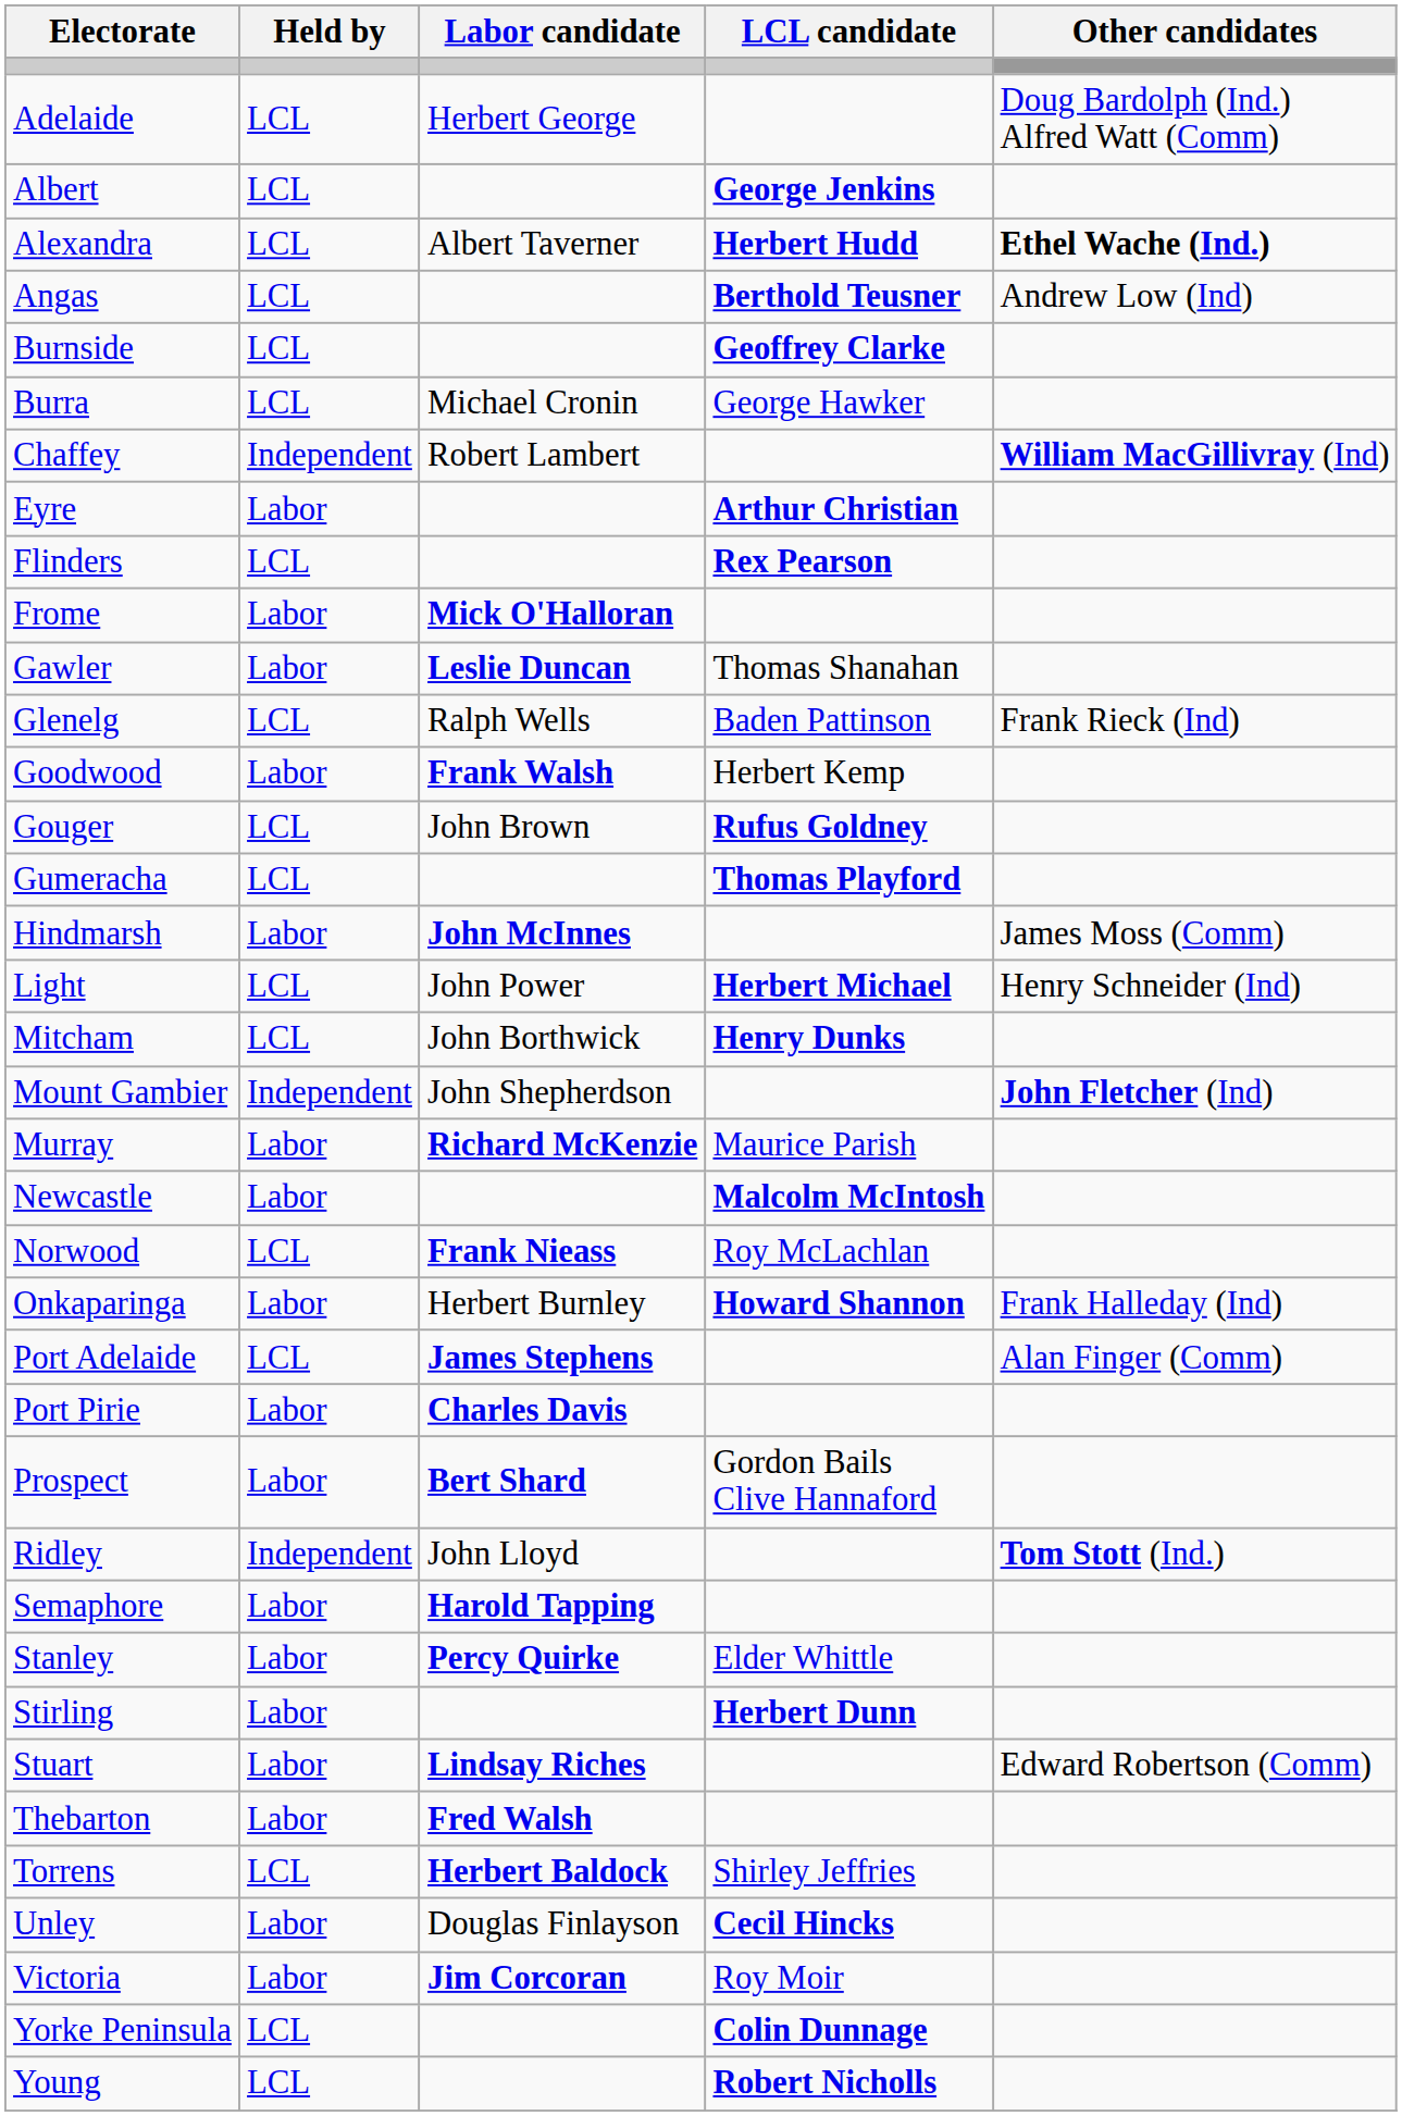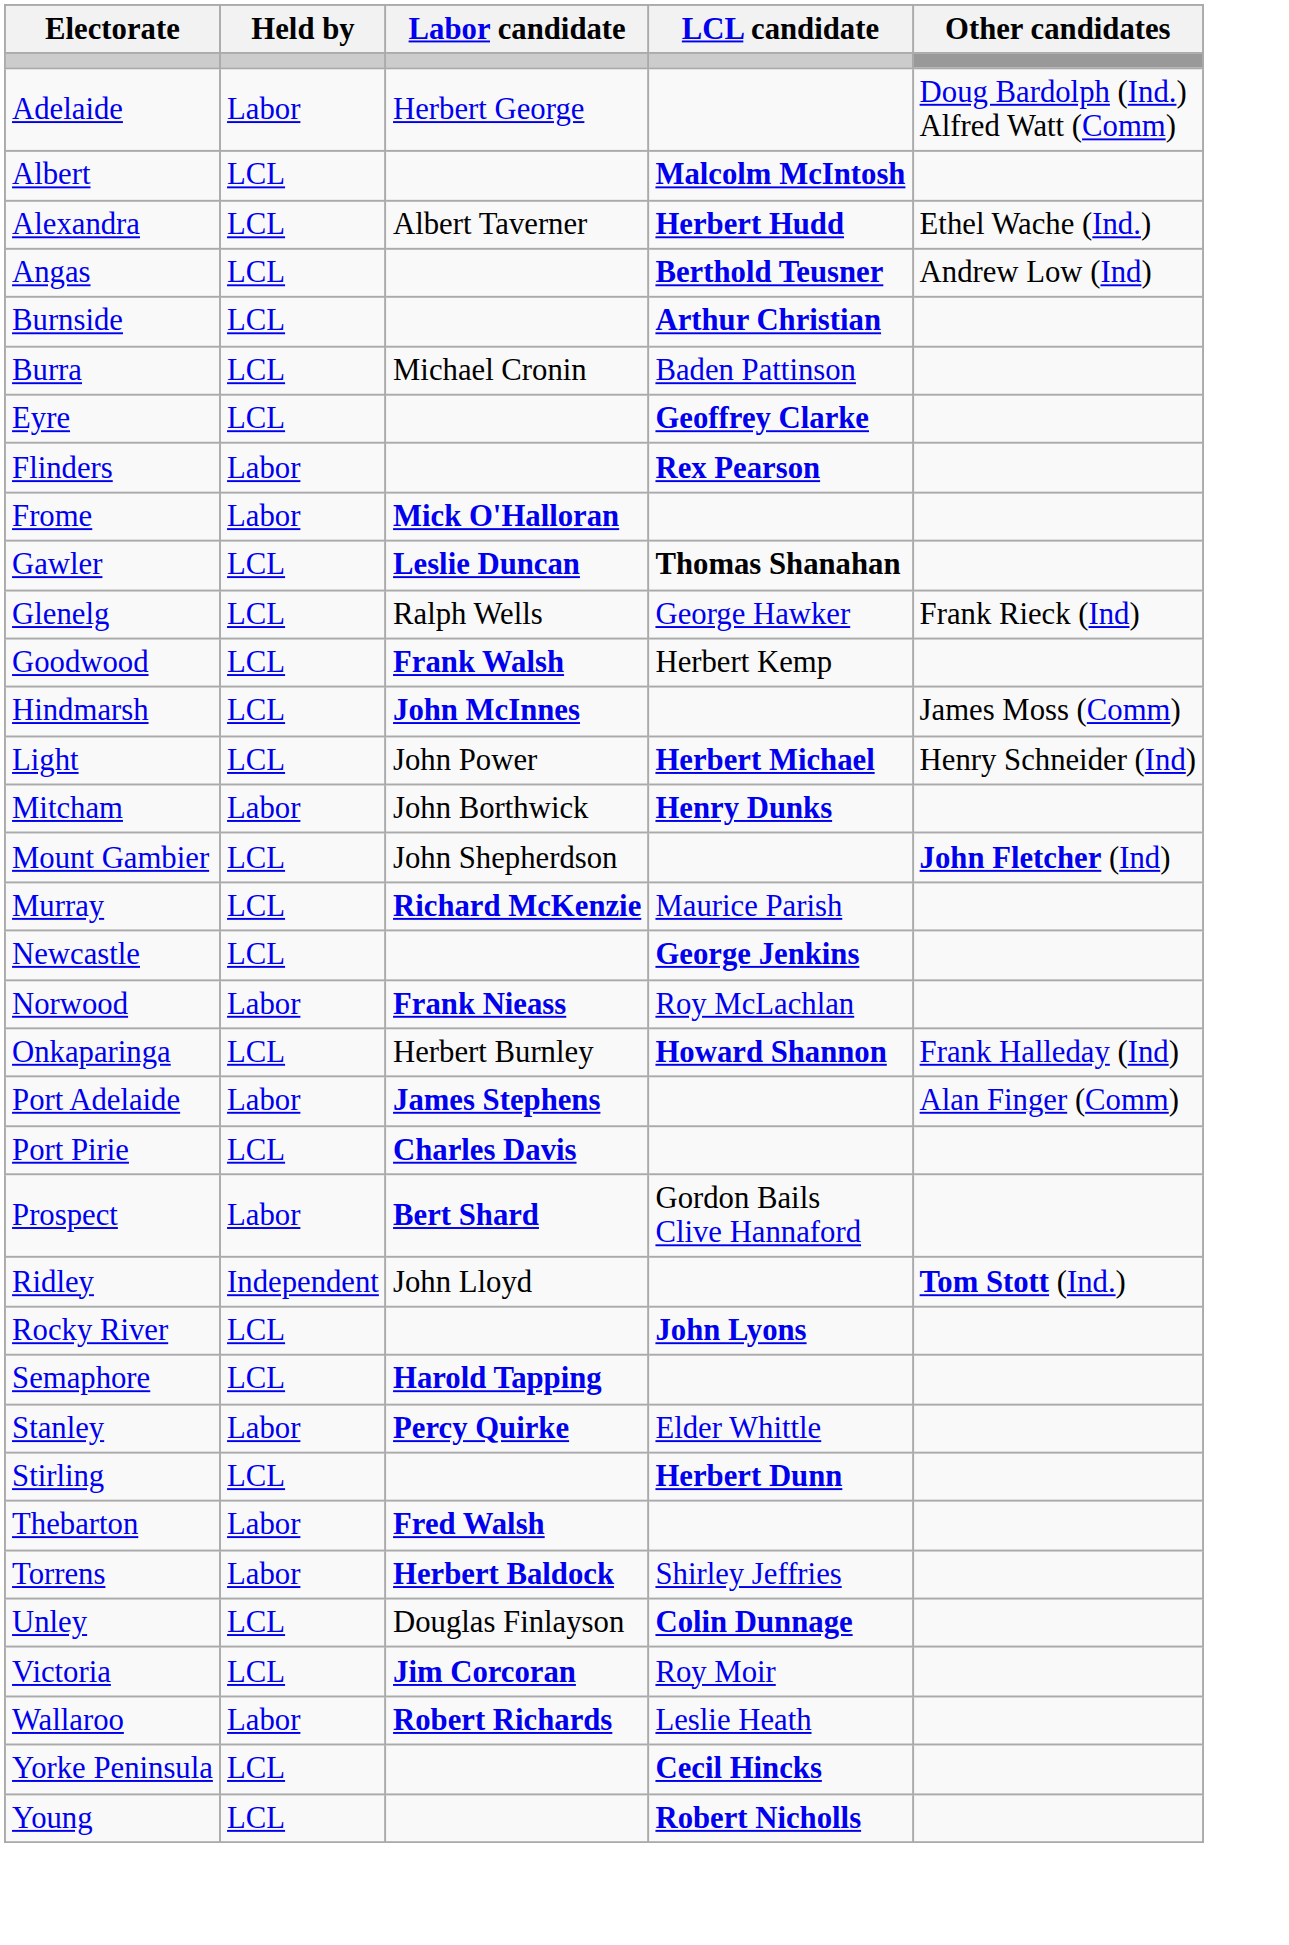Adelaide | Held by: LCL -> Labor
Albert | LCL candidate: George Jenkins -> Malcolm McIntosh
Alexandra | Other candidates: bold -> normal
Burnside | LCL candidate: Geoffrey Clarke -> Arthur Christian
Burra | LCL candidate: George Hawker -> Baden Pattinson
- row: Chaffey | Independent | Robert Lambert | William MacGillivray (Ind)
Eyre | Held by: Labor -> LCL
Eyre | LCL candidate: Arthur Christian -> Geoffrey Clarke
Flinders | Held by: LCL -> Labor
Gawler | Held by: Labor -> LCL
Gawler | LCL candidate: normal -> bold
Glenelg | LCL candidate: Baden Pattinson -> George Hawker
Goodwood | Held by: Labor -> LCL
- row: Gouger | LCL | John Brown | Rufus Goldney
- row: Gumeracha | LCL | Thomas Playford
Hindmarsh | Held by: Labor -> LCL
Mitcham | Held by: LCL -> Labor
Mount Gambier | Held by: Independent -> LCL
Murray | Held by: Labor -> LCL
Newcastle | Held by: Labor -> LCL
Newcastle | LCL candidate: Malcolm McIntosh -> George Jenkins
Norwood | Held by: LCL -> Labor
Onkaparinga | Held by: Labor -> LCL
Port Adelaide | Held by: LCL -> Labor
Port Pirie | Held by: Labor -> LCL
+ row: Rocky River | LCL | John Lyons
Semaphore | Held by: Labor -> LCL
Stirling | Held by: Labor -> LCL
- row: Stuart | Labor | Lindsay Riches | Edward Robertson (Comm)
Torrens | Held by: LCL -> Labor
Unley | Held by: Labor -> LCL
Unley | LCL candidate: Cecil Hincks -> Colin Dunnage
Victoria | Held by: Labor -> LCL
+ row: Wallaroo | Labor | Robert Richards | Leslie Heath
Yorke Peninsula | LCL candidate: Colin Dunnage -> Cecil Hincks
